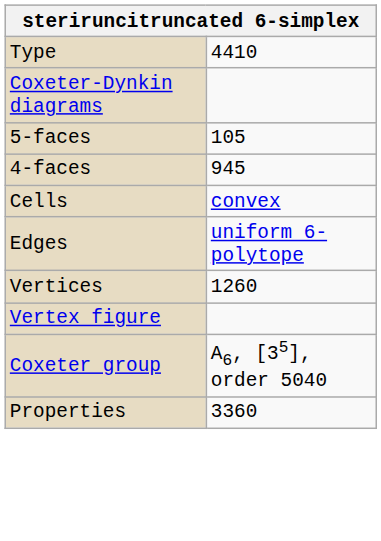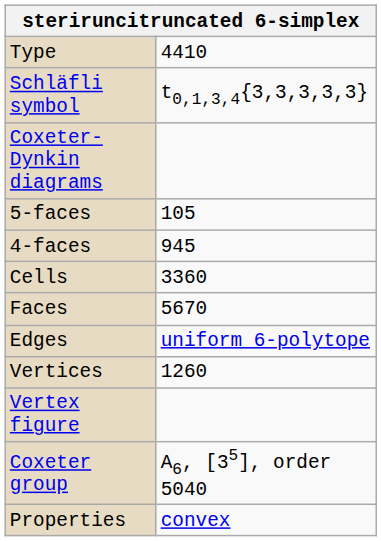+ row: Schläfli symbol | t0,1,3,4{3,3,3,3,3}
Cells | column 2: convex -> 3360
+ row: Faces | 5670
Properties | column 2: 3360 -> convex
